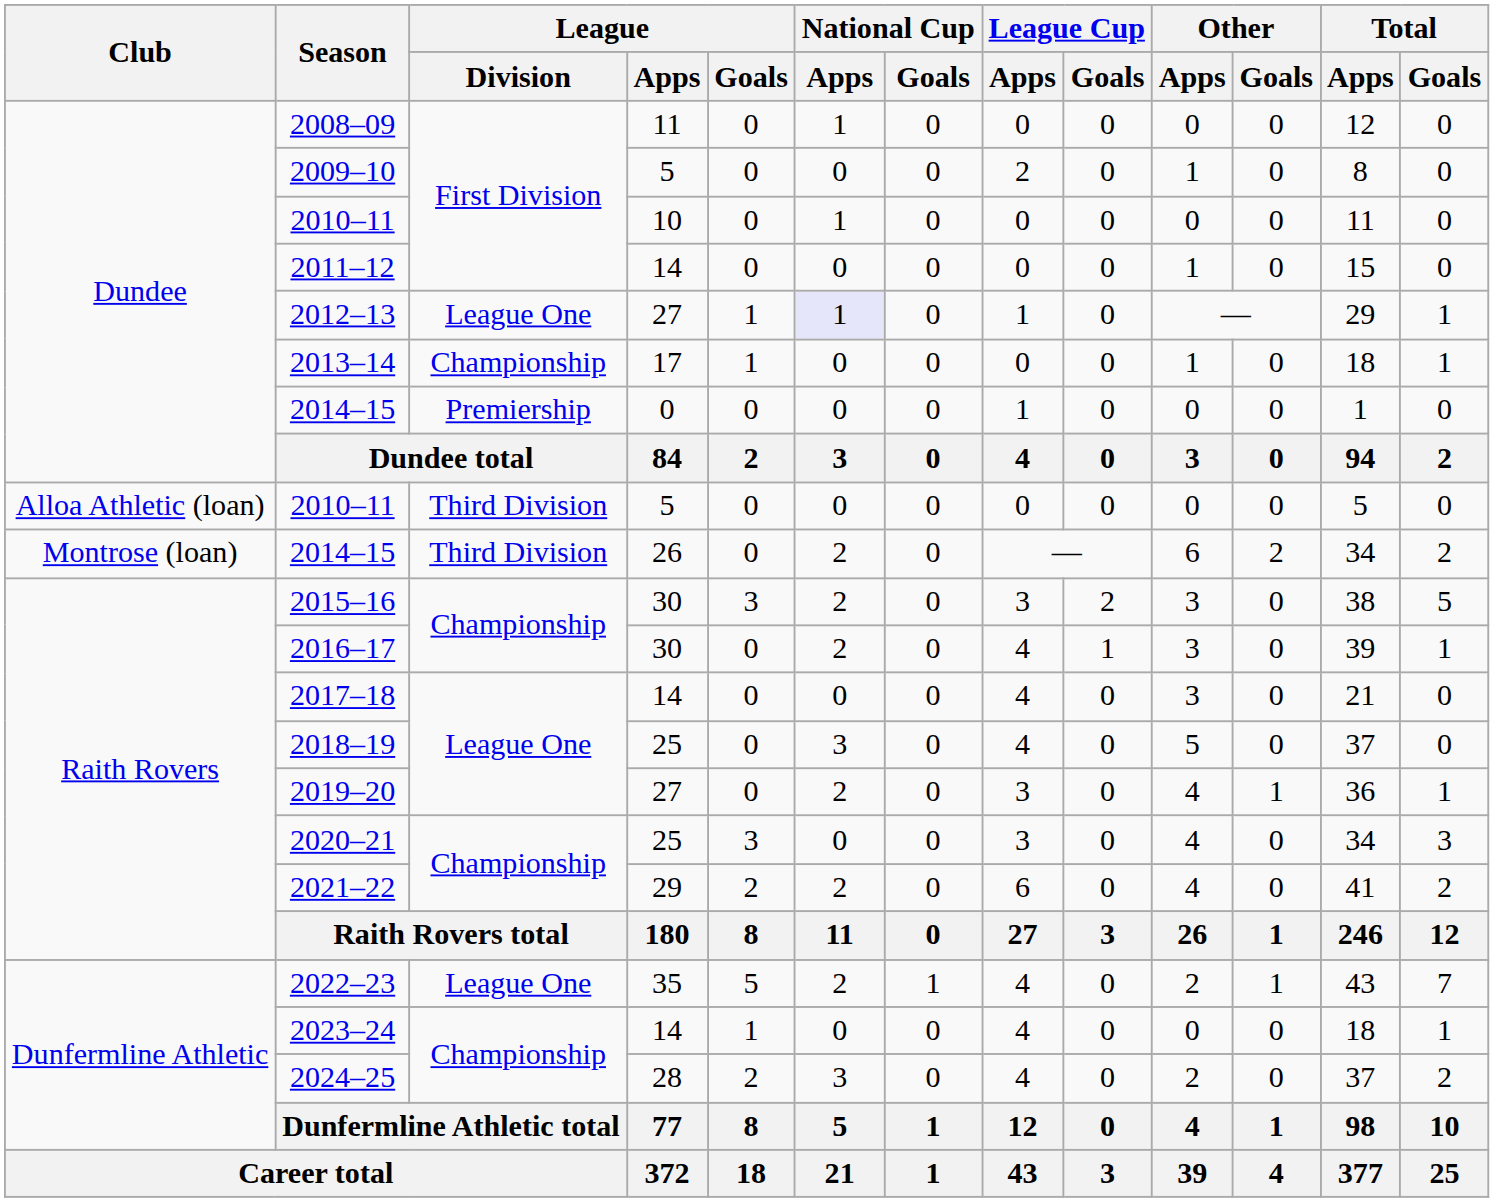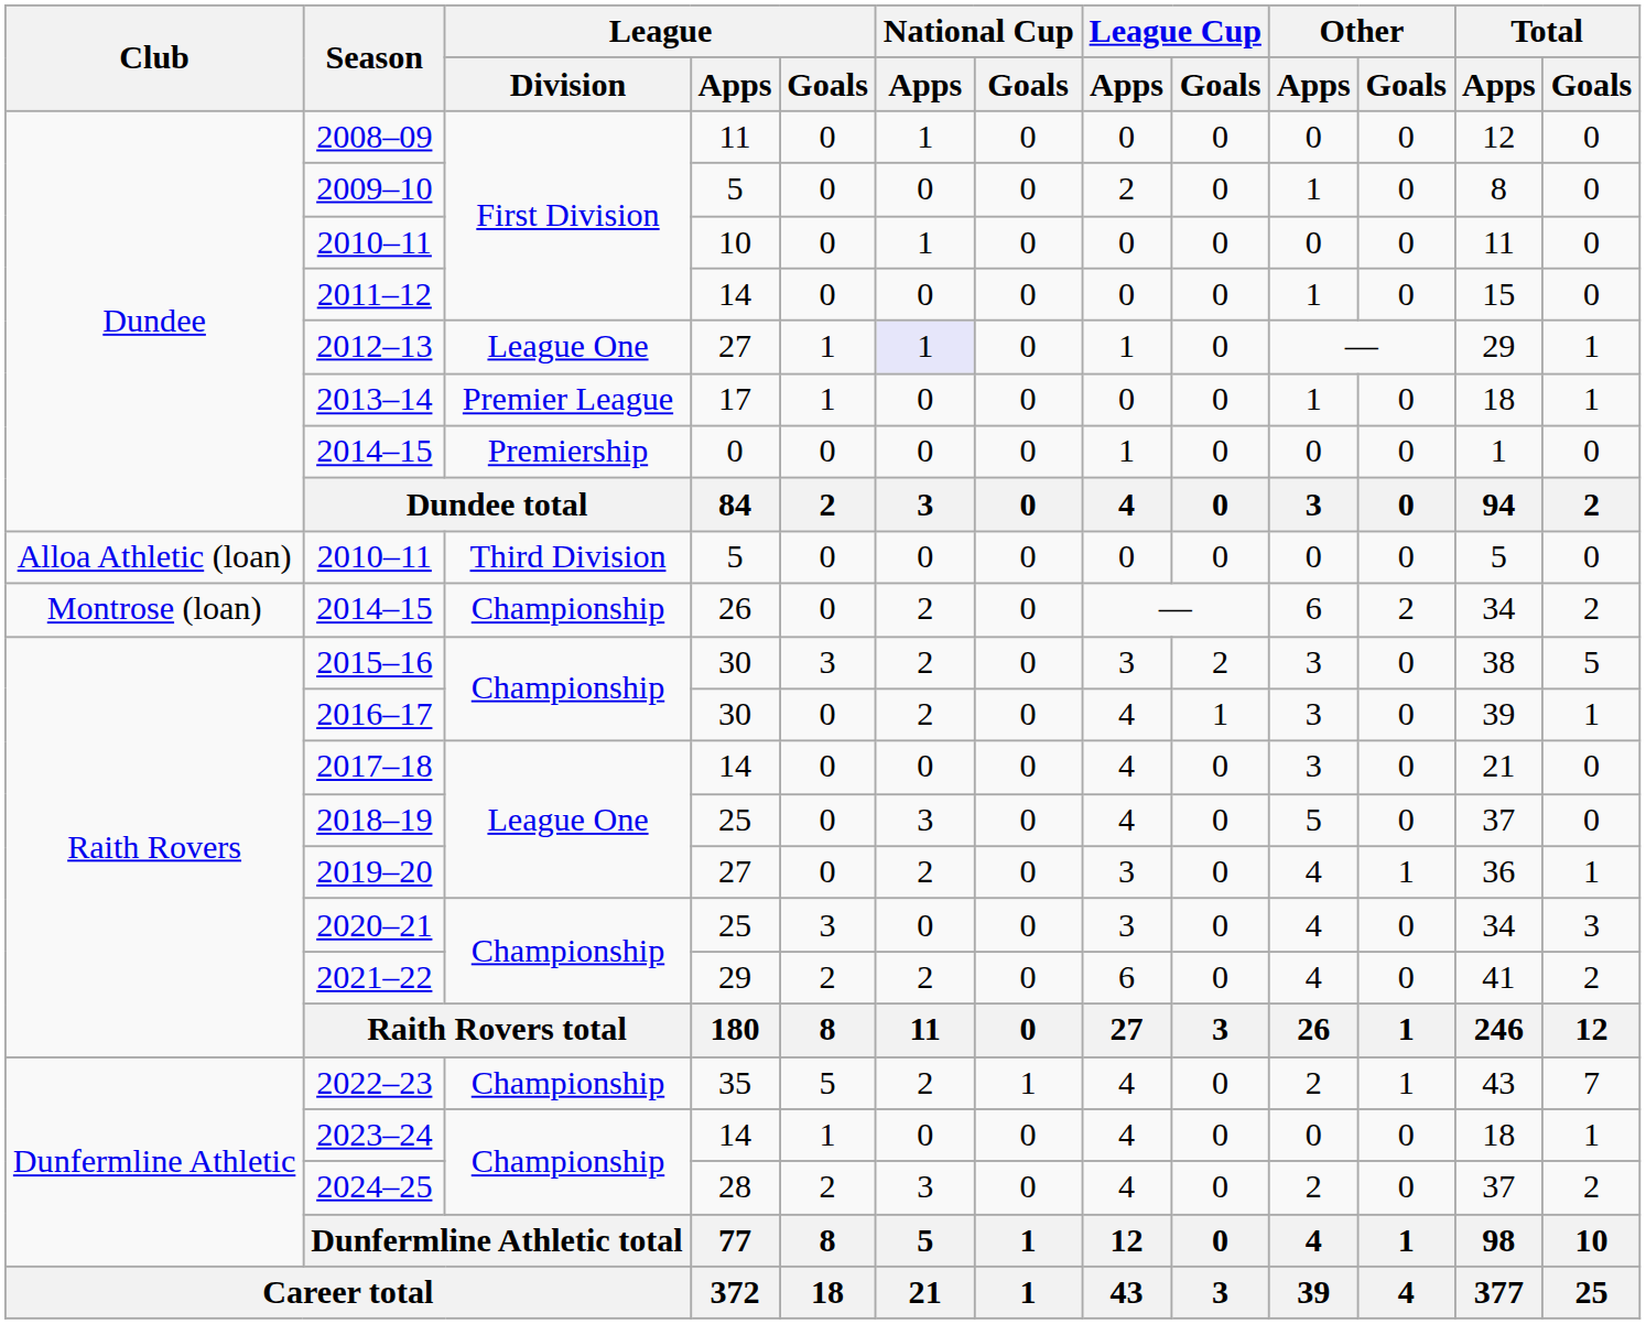2013–14 | League / Division: Championship -> Premier League
2014–15 / 26 | League / Division: Third Division -> Championship
2022–23 | League / Division: League One -> Championship
